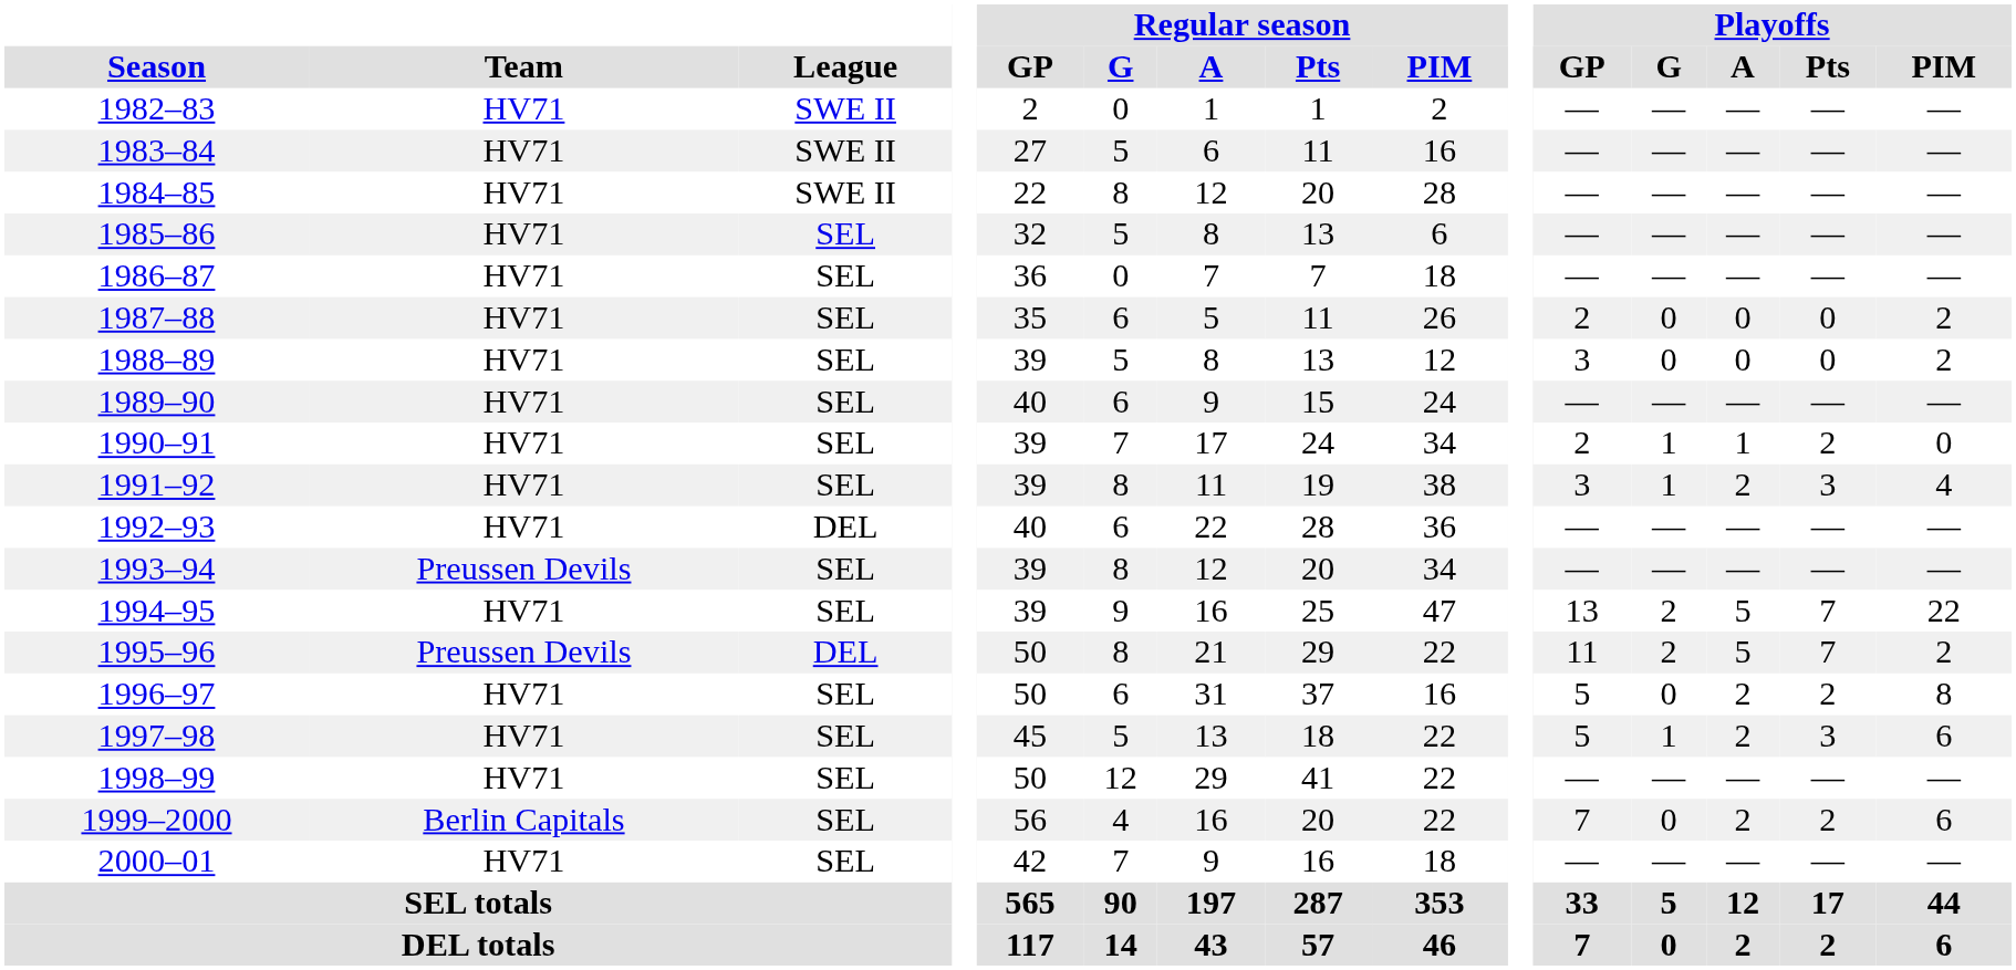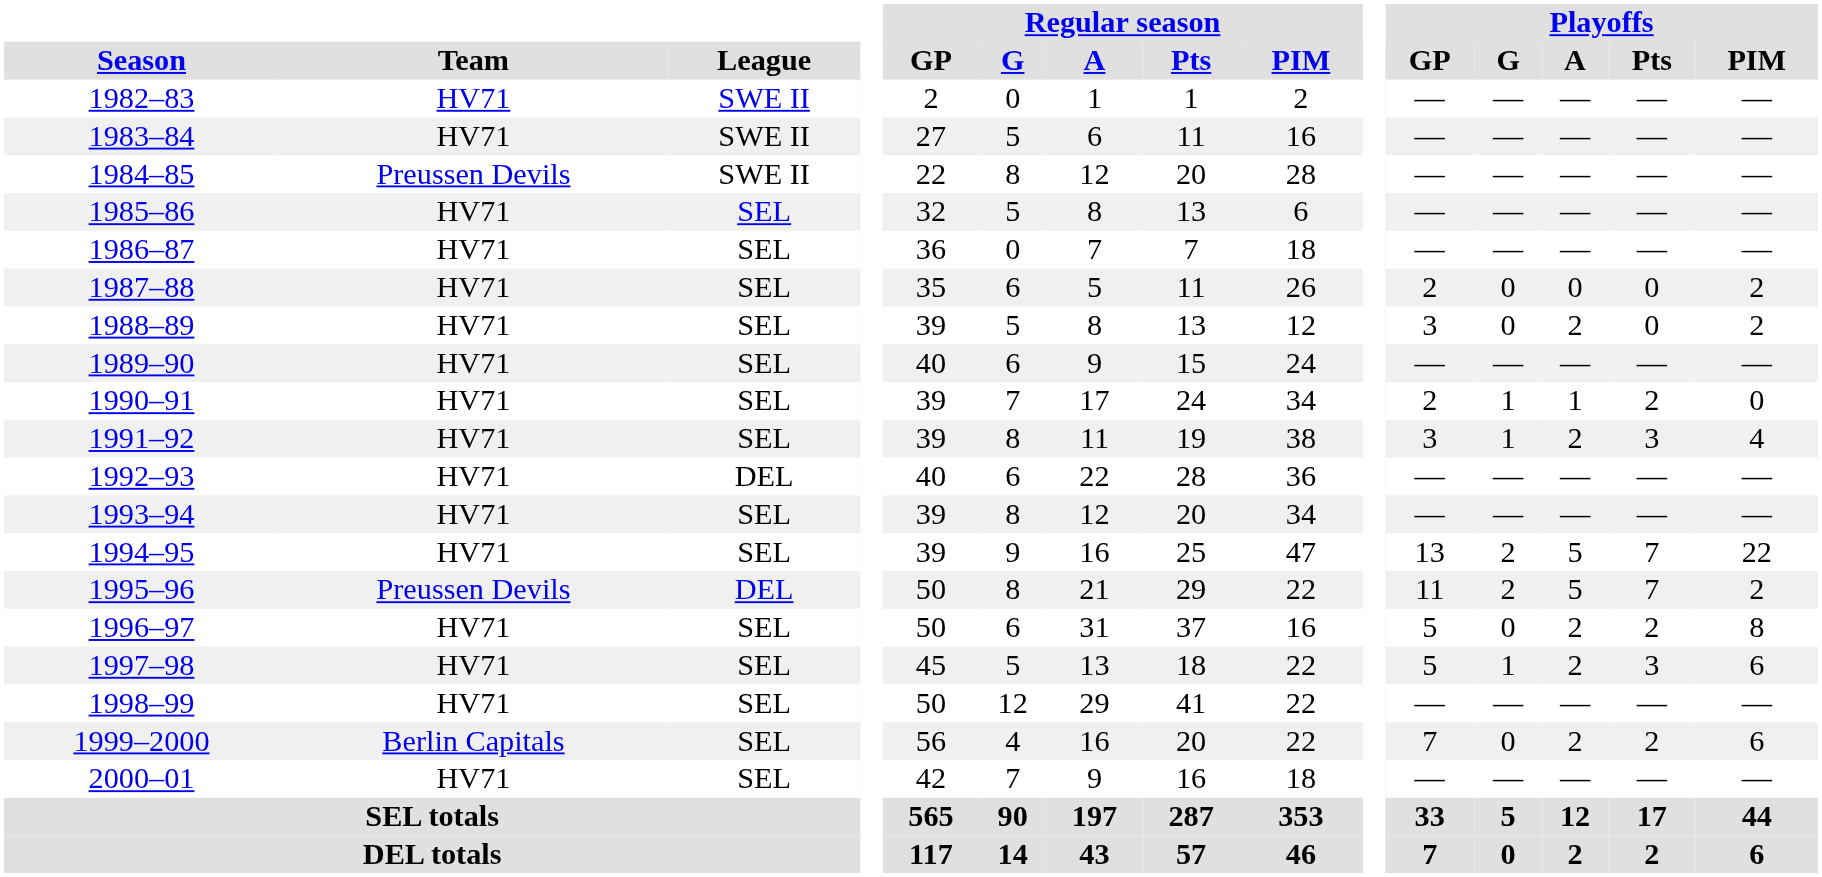1984–85 | Team: HV71 -> Preussen Devils
1988–89 | Playoffs / A: 0 -> 2
1993–94 | Team: Preussen Devils -> HV71
